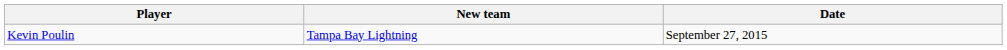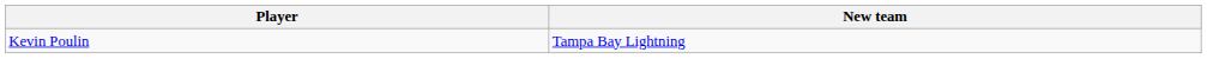- column: Date | September 27, 2015
